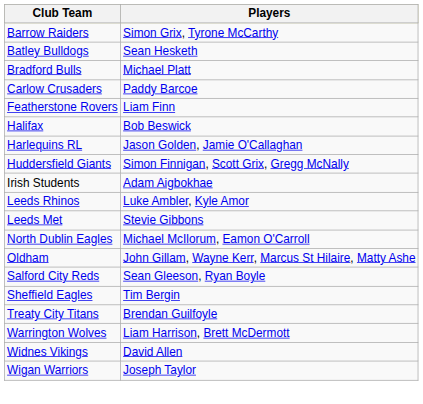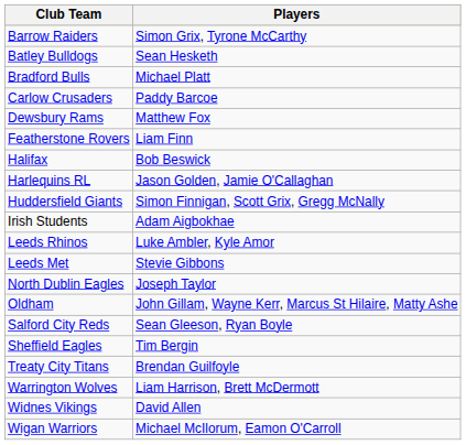+ row: Dewsbury Rams | Matthew Fox
North Dublin Eagles | Players: Michael McIlorum, Eamon O'Carroll -> Joseph Taylor
Wigan Warriors | Players: Joseph Taylor -> Michael McIlorum, Eamon O'Carroll
